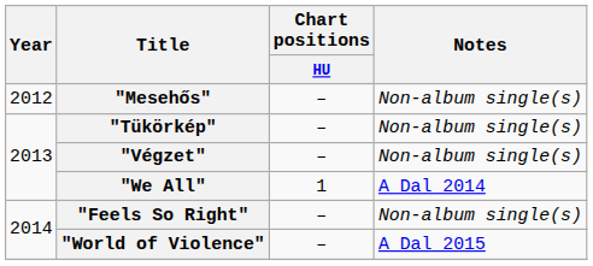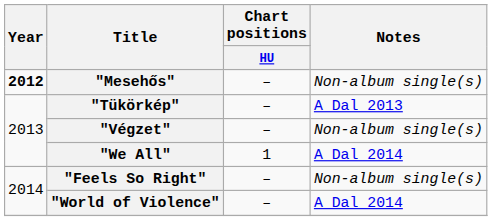"Mesehős" | Year: normal -> bold
"Tükörkép" | Notes: Non-album single(s) -> A Dal 2013
"World of Violence" | Notes: A Dal 2015 -> A Dal 2014
